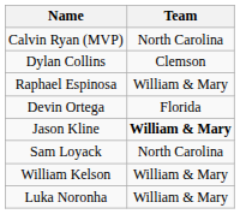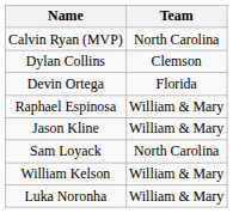rows swapped: Devin Ortega <-> Raphael Espinosa
Jason Kline | Team: bold -> normal
